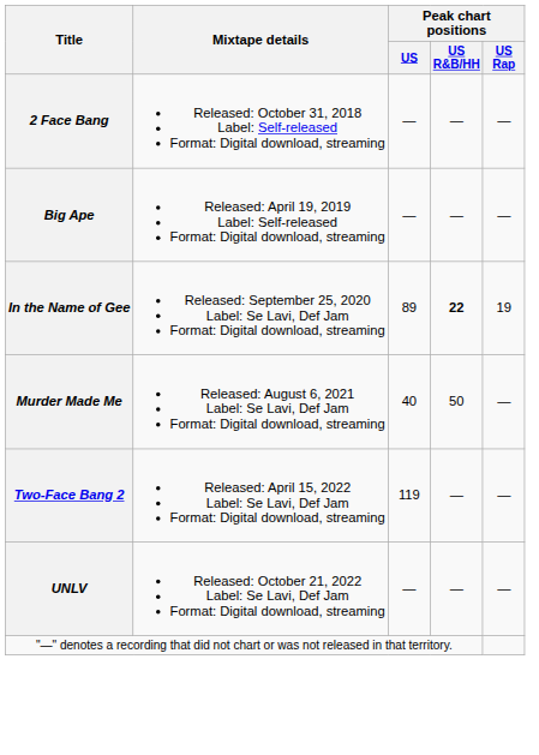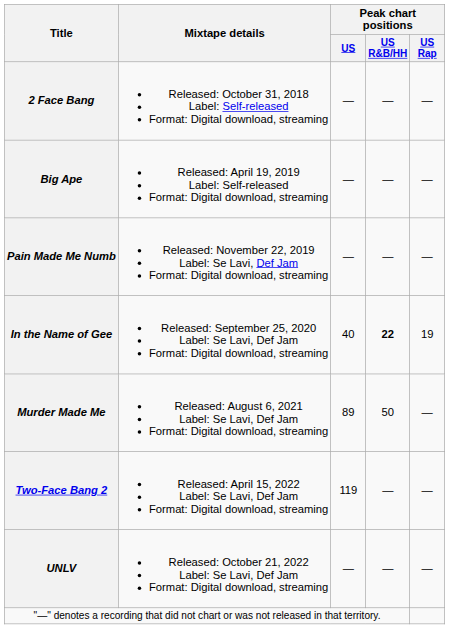+ row: Pain Made Me Numb | Released: November 22, 2019 Label: Se Lavi, Def Jam Format: Digital download, streaming | — | — | —
In the Name of Gee | Peak chart positions / US: 89 -> 40
Murder Made Me | Peak chart positions / US: 40 -> 89
